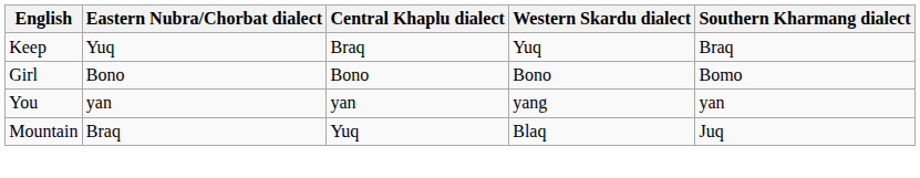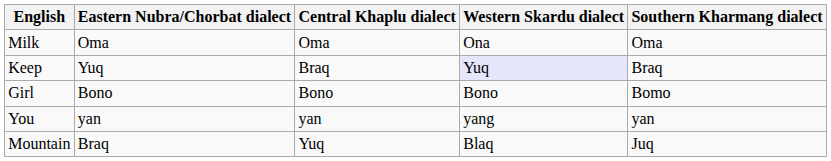+ row: Milk | Oma | Oma | Ona | Oma
Keep | Western Skardu dialect: no background -> lavender background
